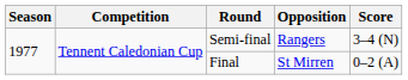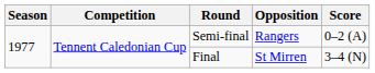Semi-final | Score: 3–4 (N) -> 0–2 (A)
Final | Score: 0–2 (A) -> 3–4 (N)
